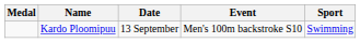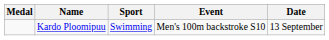columns swapped: Sport <-> Date
